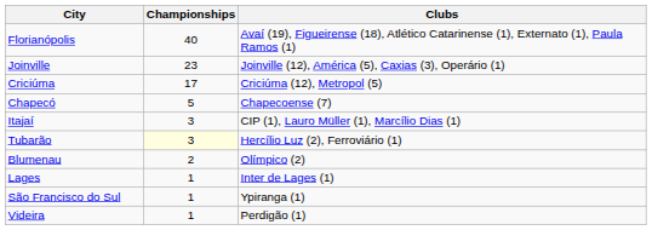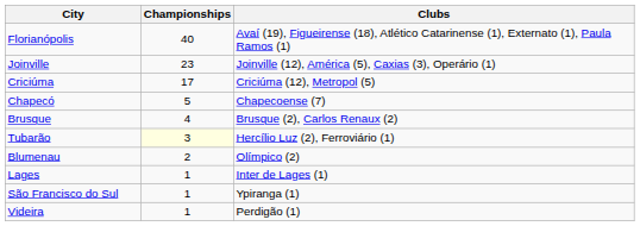+ row: Brusque | 4 | Brusque (2), Carlos Renaux (2)
- row: Itajaí | 3 | CIP (1), Lauro Müller (1), Marcílio Dias (1)
